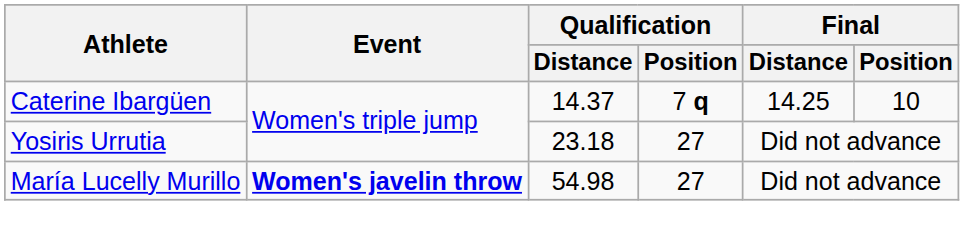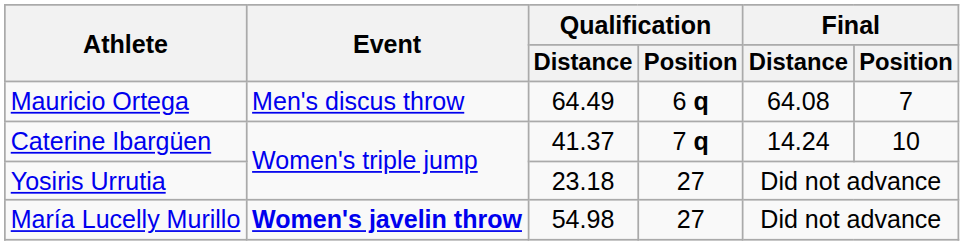+ row: Mauricio Ortega | Men's discus throw | 64.49 | 6 q | 64.08 | 7
Caterine Ibargüen | Qualification / Distance: 14.37 -> 41.37
Caterine Ibargüen | Final / Distance: 14.25 -> 14.24
